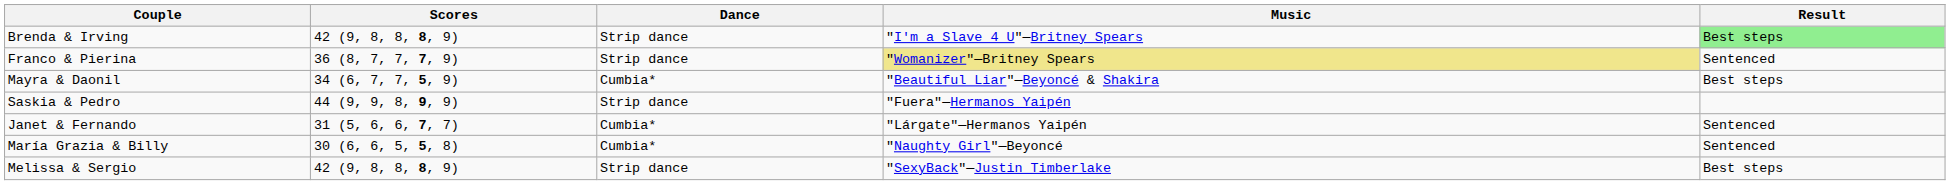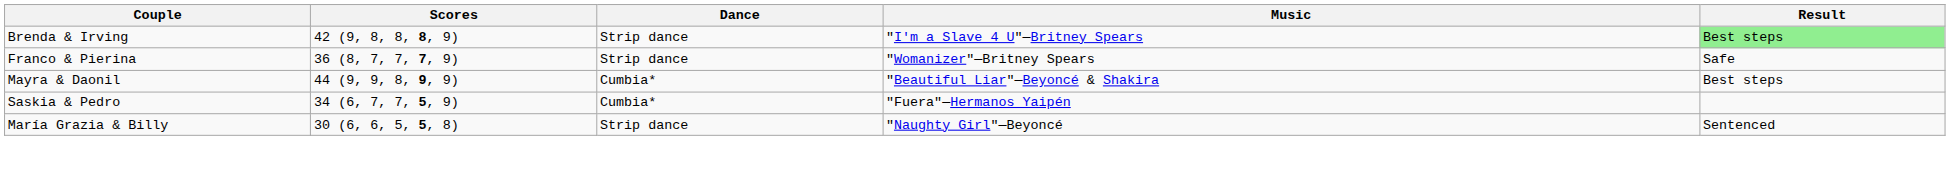Franco & Pierina | Music: khaki background -> no background
Franco & Pierina | Result: Sentenced -> Safe
Mayra & Daonil | Scores: 34 (6, 7, 7, 5, 9) -> 44 (9, 9, 8, 9, 9)
Saskia & Pedro | Scores: 44 (9, 9, 8, 9, 9) -> 34 (6, 7, 7, 5, 9)
Saskia & Pedro | Dance: Strip dance -> Cumbia*
- row: Janet & Fernando | 31 (5, 6, 6, 7, 7) | Cumbia* | "Lárgate"—Hermanos Yaipén | Sentenced
María Grazia & Billy | Dance: Cumbia* -> Strip dance
- row: Melissa & Sergio | 42 (9, 8, 8, 8, 9) | Strip dance | "SexyBack"—Justin Timberlake | Best steps
